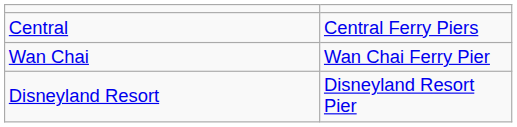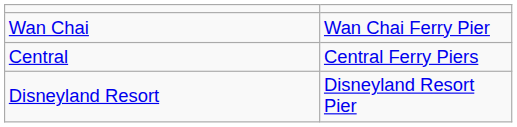rows swapped: Central <-> Wan Chai
